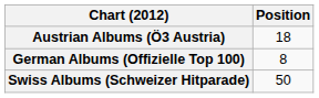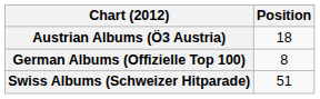Swiss Albums (Schweizer Hitparade) | Position: 50 -> 51
